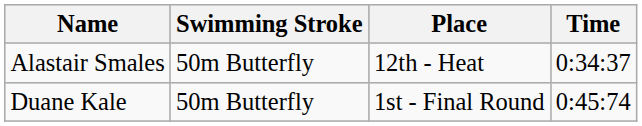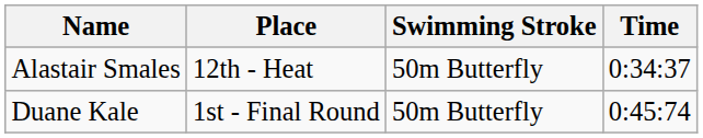columns swapped: Swimming Stroke <-> Place
